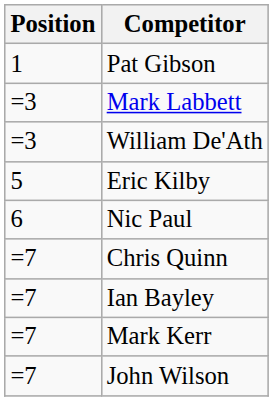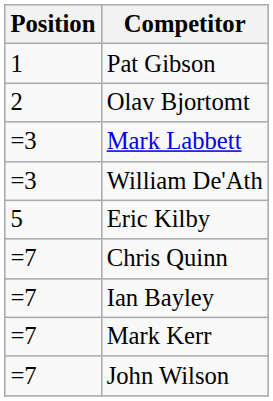+ row: 2 | Olav Bjortomt
- row: 6 | Nic Paul
